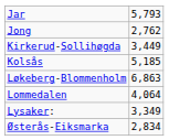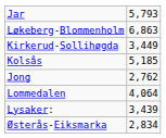rows swapped: Jong <-> Løkeberg-Blommenholm
Lysaker: | column 2: 3,349 -> 3,439
